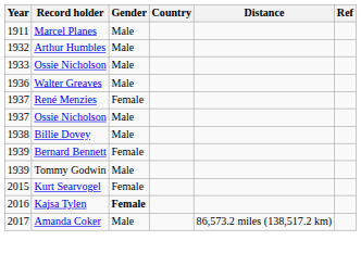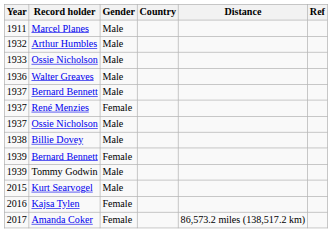+ row: 1937 | Bernard Bennett | Male
Kurt Searvogel | Gender: Female -> Male
Kajsa Tylen | Gender: bold -> normal
Amanda Coker | Gender: Male -> Female
